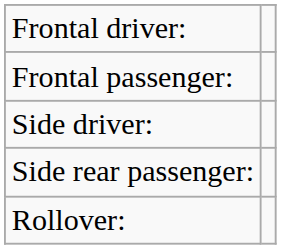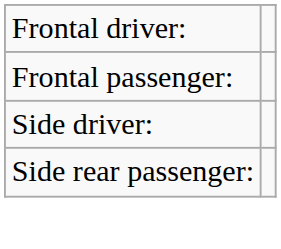- row: Rollover:
